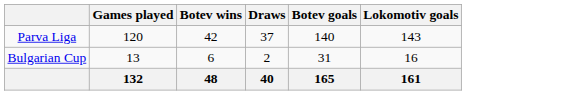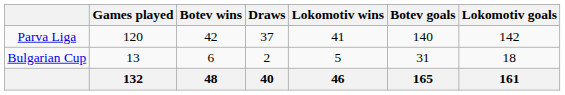+ column: Lokomotiv wins | 41 | 5 | 46
Parva Liga | Lokomotiv goals: 143 -> 142
Bulgarian Cup | Lokomotiv goals: 16 -> 18
